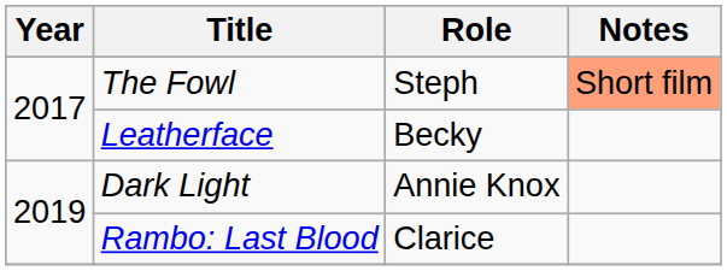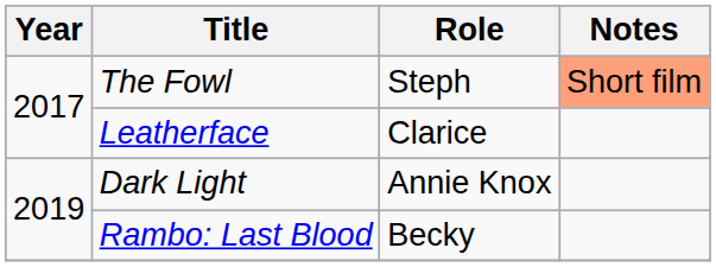Leatherface | Role: Becky -> Clarice
Rambo: Last Blood | Role: Clarice -> Becky
